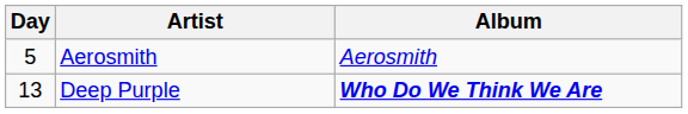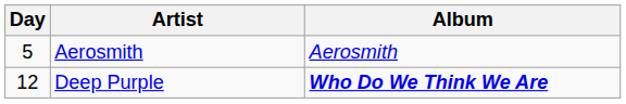Deep Purple | Day: 13 -> 12
